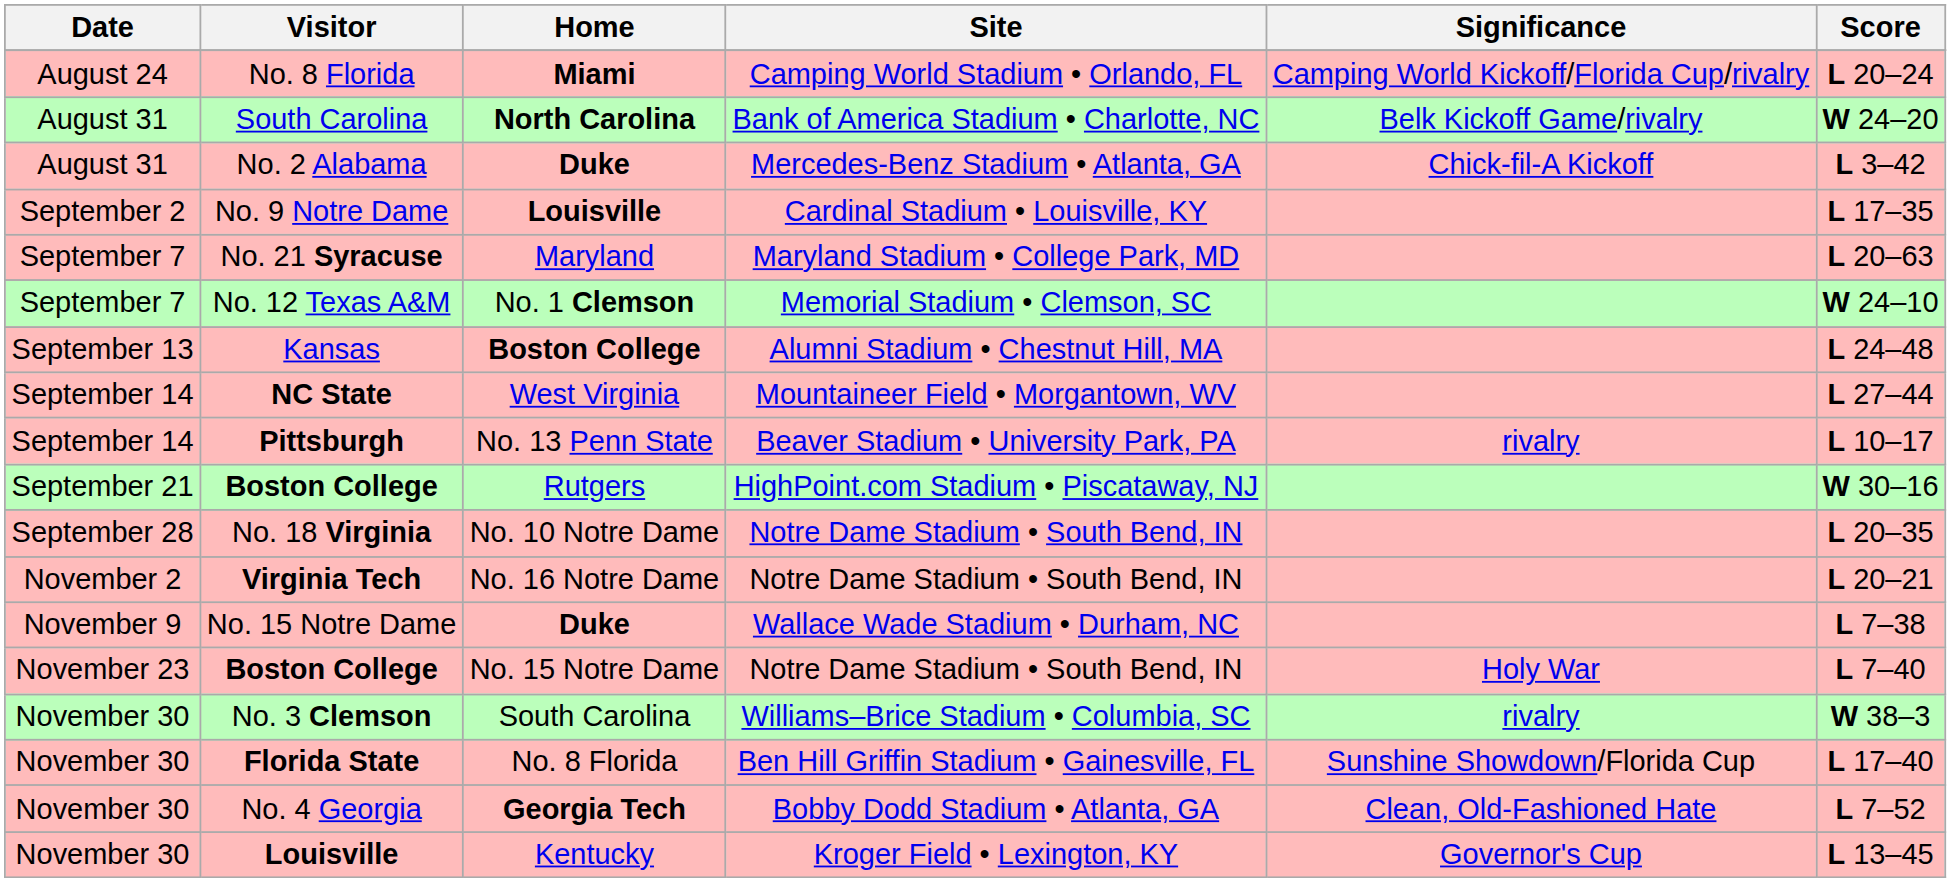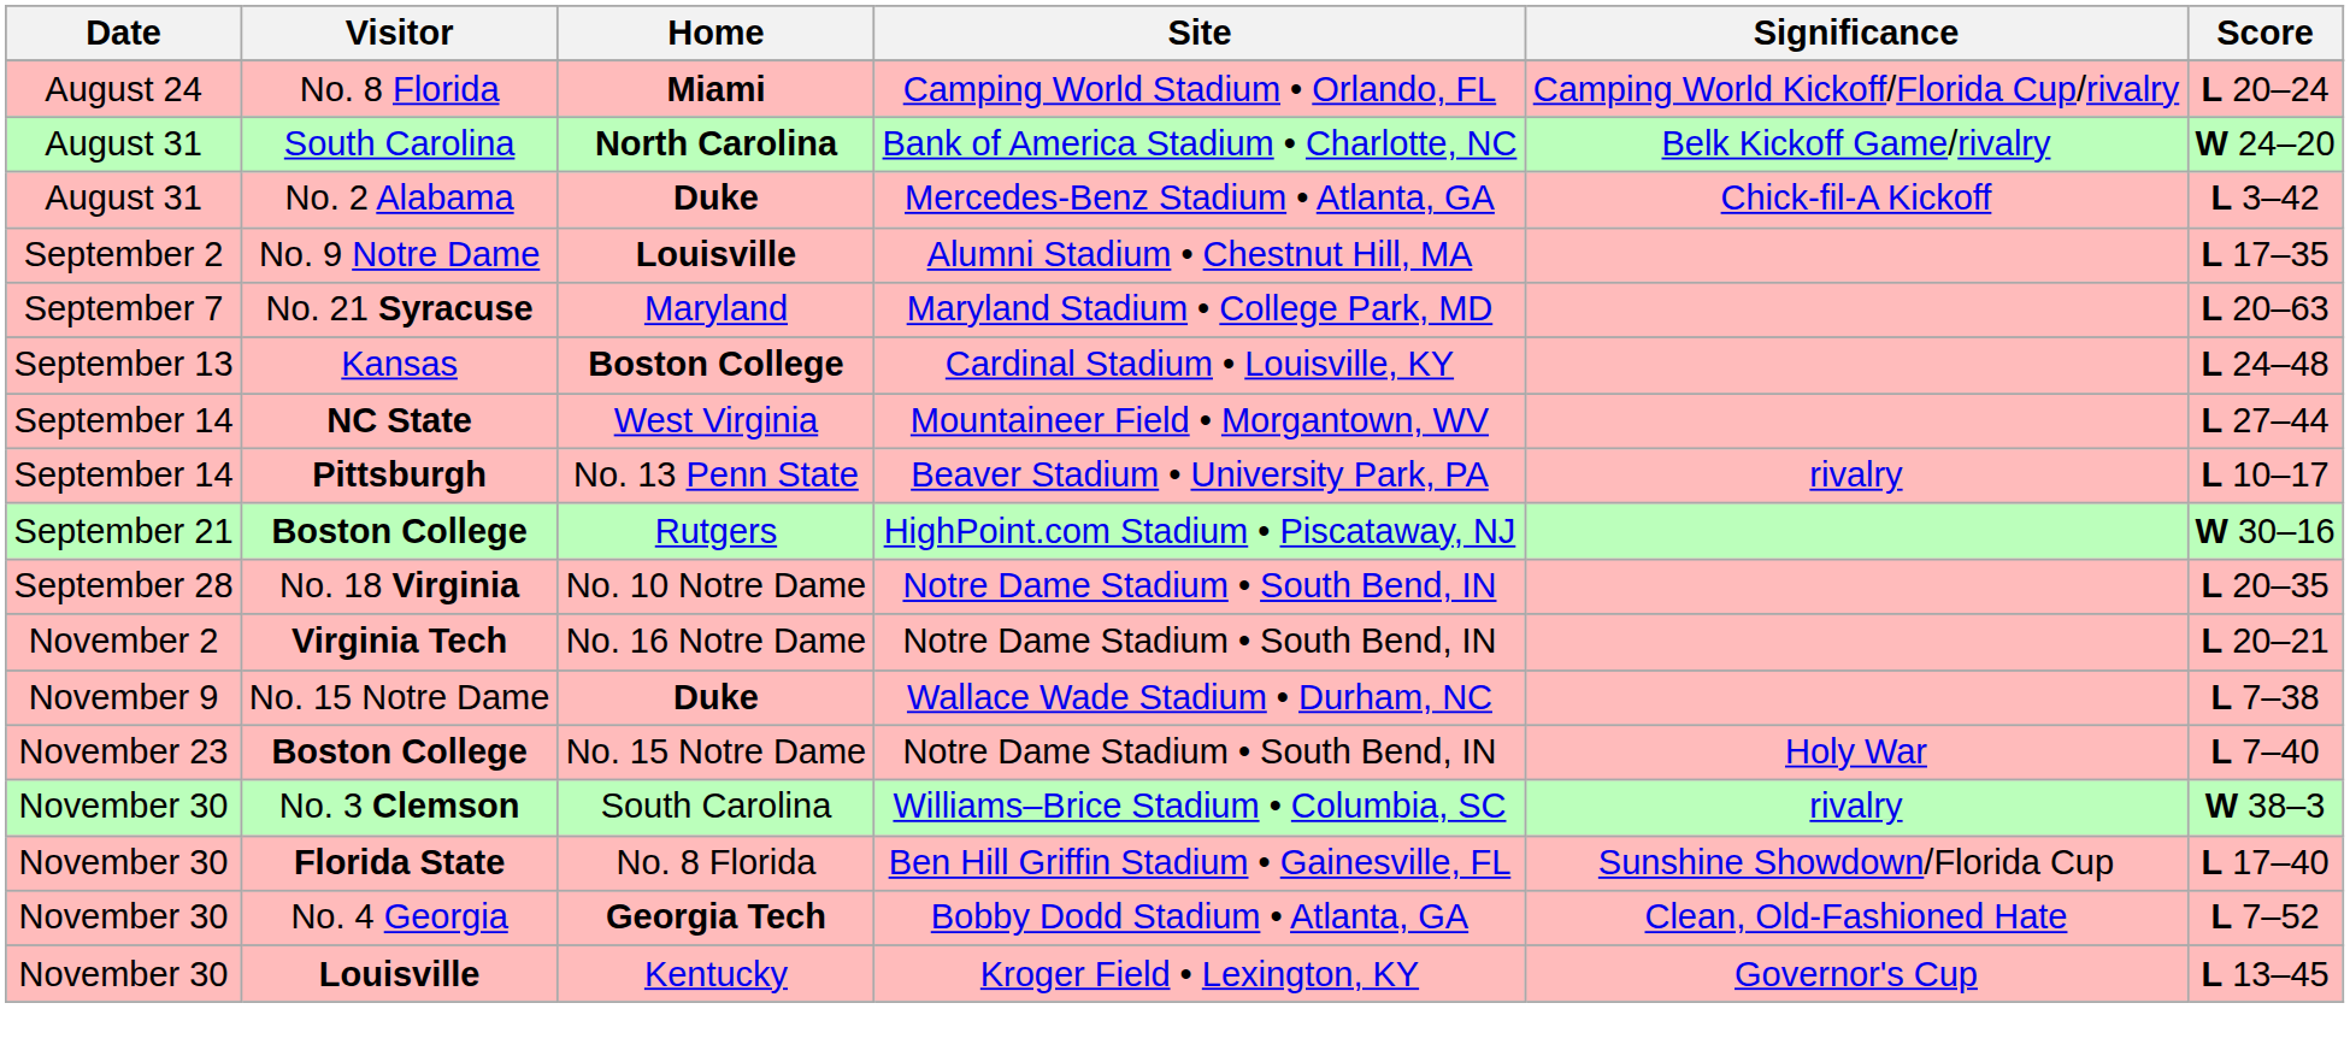No. 9 Notre Dame | Site: Cardinal Stadium • Louisville, KY -> Alumni Stadium • Chestnut Hill, MA
- row: September 7 | No. 12 Texas A&M | No. 1 Clemson | Memorial Stadium • Clemson, SC | W 24–10
Kansas | Site: Alumni Stadium • Chestnut Hill, MA -> Cardinal Stadium • Louisville, KY
